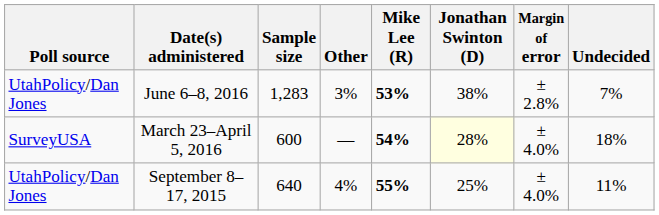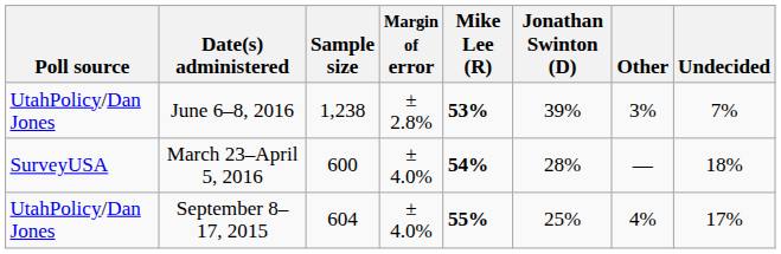columns swapped: Margin of error <-> Other
June 6–8, 2016 | Sample size: 1,283 -> 1,238
June 6–8, 2016 | Jonathan Swinton (D): 38% -> 39%
March 23–April 5, 2016 | Jonathan Swinton (D): lightyellow background -> no background
September 8–17, 2015 | Sample size: 640 -> 604
September 8–17, 2015 | Undecided: 11% -> 17%
